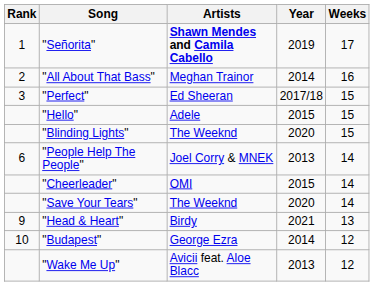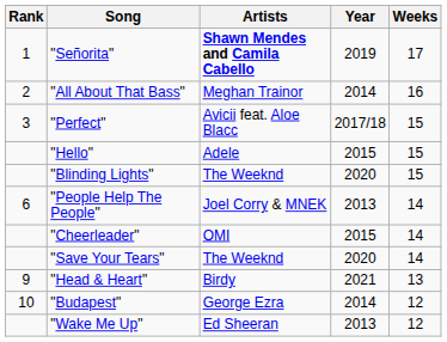"Perfect" | Artists: Ed Sheeran -> Avicii feat. Aloe Blacc
"Wake Me Up" | Artists: Avicii feat. Aloe Blacc -> Ed Sheeran
